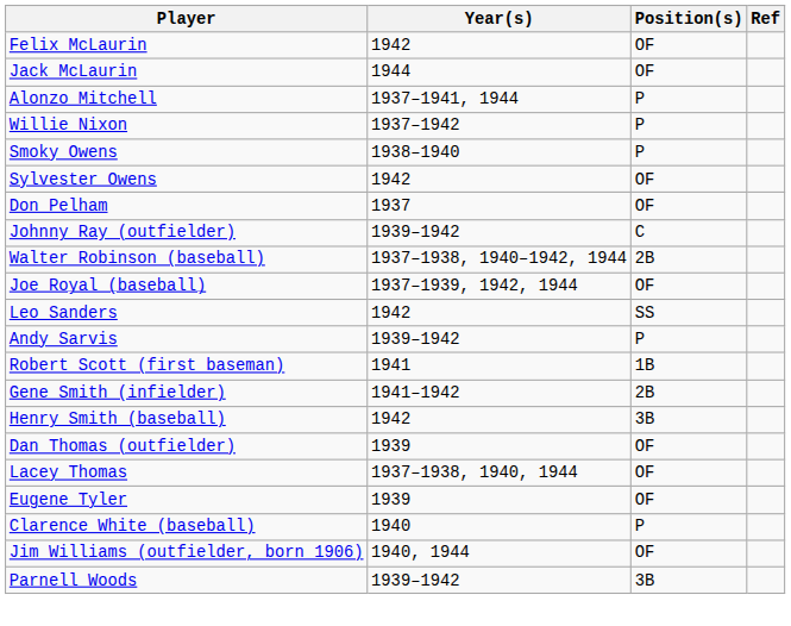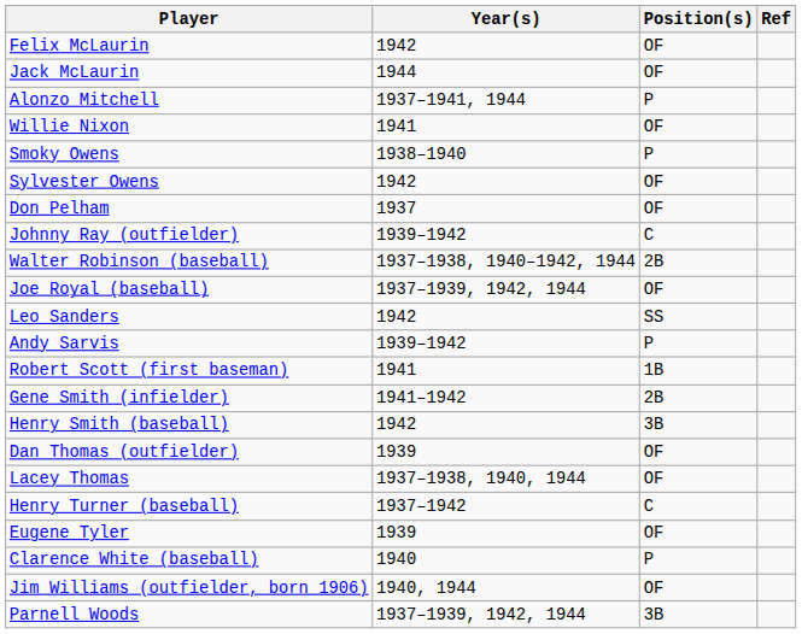Willie Nixon | Year(s): 1937–1942 -> 1941
Willie Nixon | Position(s): P -> OF
+ row: Henry Turner (baseball) | 1937–1942 | C
Parnell Woods | Year(s): 1939–1942 -> 1937–1939, 1942, 1944
